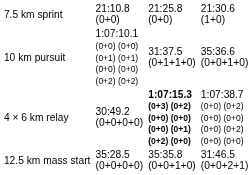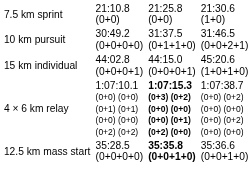10 km pursuit | column 3: 1:07:10.1 (0+0) (0+0) (0+1) (0+1) (0+0) (0+0) (0+2) (0+2) -> 30:49.2 (0+0+0+0)
10 km pursuit | column 7: 35:36.6 (0+0+1+0) -> 31:46.5 (0+0+2+1)
+ row: 15 km individual | 44:02.8 (0+0+0+1) | 44:15.0 (0+0+0+1) | 45:20.6 (1+0+1+0)
4 × 6 km relay | column 3: 30:49.2 (0+0+0+0) -> 1:07:10.1 (0+0) (0+0) (0+1) (0+1) (0+0) (0+0) (0+2) (0+2)
12.5 km mass start | column 5: normal -> bold
12.5 km mass start | column 7: 31:46.5 (0+0+2+1) -> 35:36.6 (0+0+1+0)
